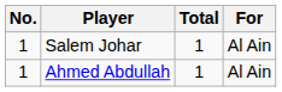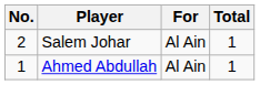columns swapped: For <-> Total
Salem Johar | No.: 1 -> 2
